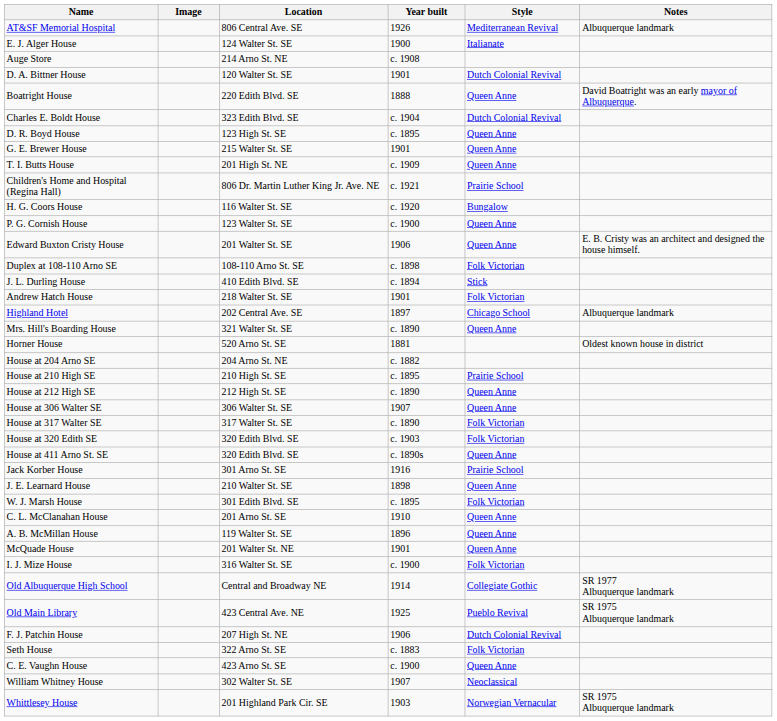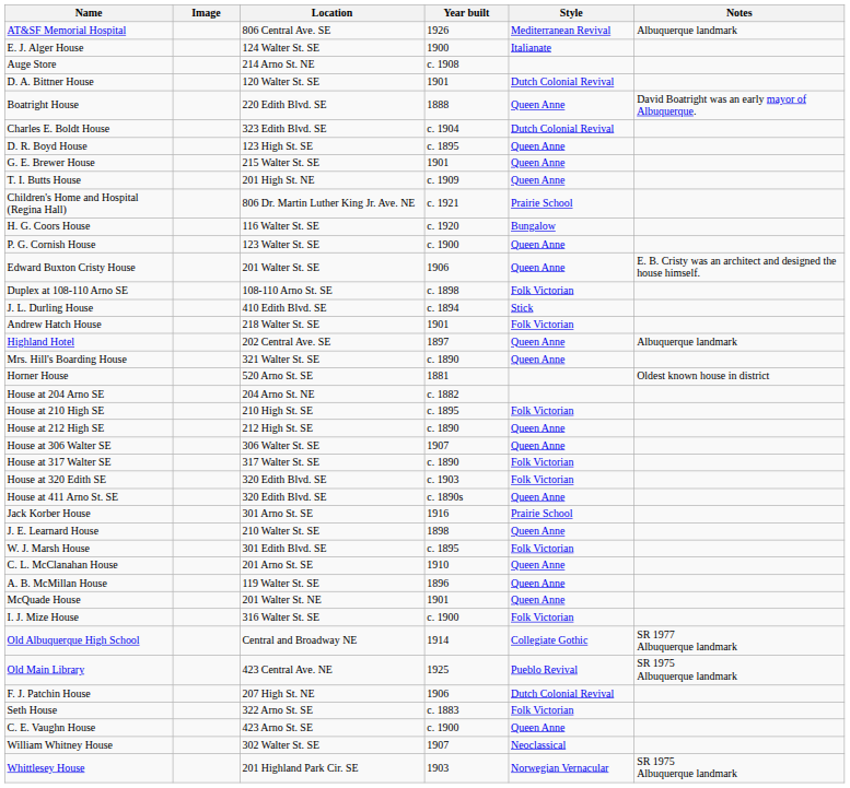Highland Hotel | Style: Chicago School -> Queen Anne
House at 210 High SE | Style: Prairie School -> Folk Victorian
